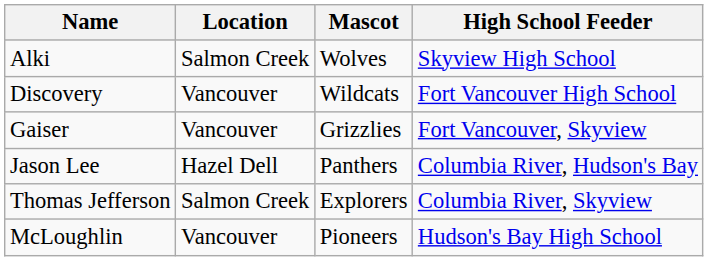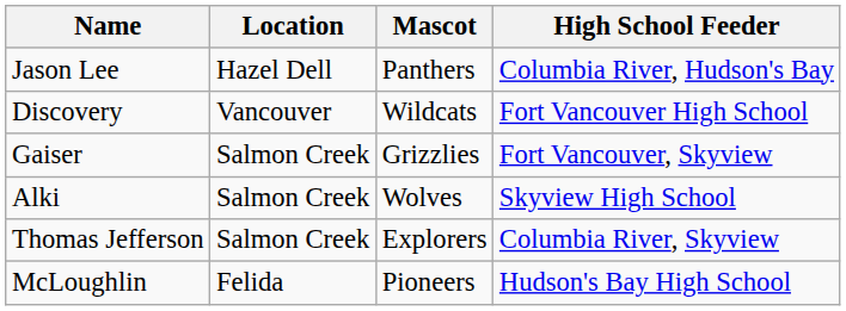rows swapped: Alki <-> Jason Lee
Gaiser | Location: Vancouver -> Salmon Creek
McLoughlin | Location: Vancouver -> Felida
